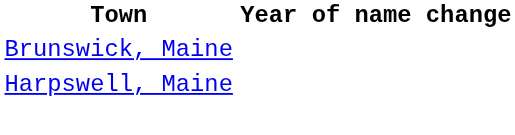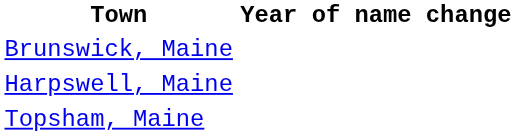+ row: Topsham, Maine
